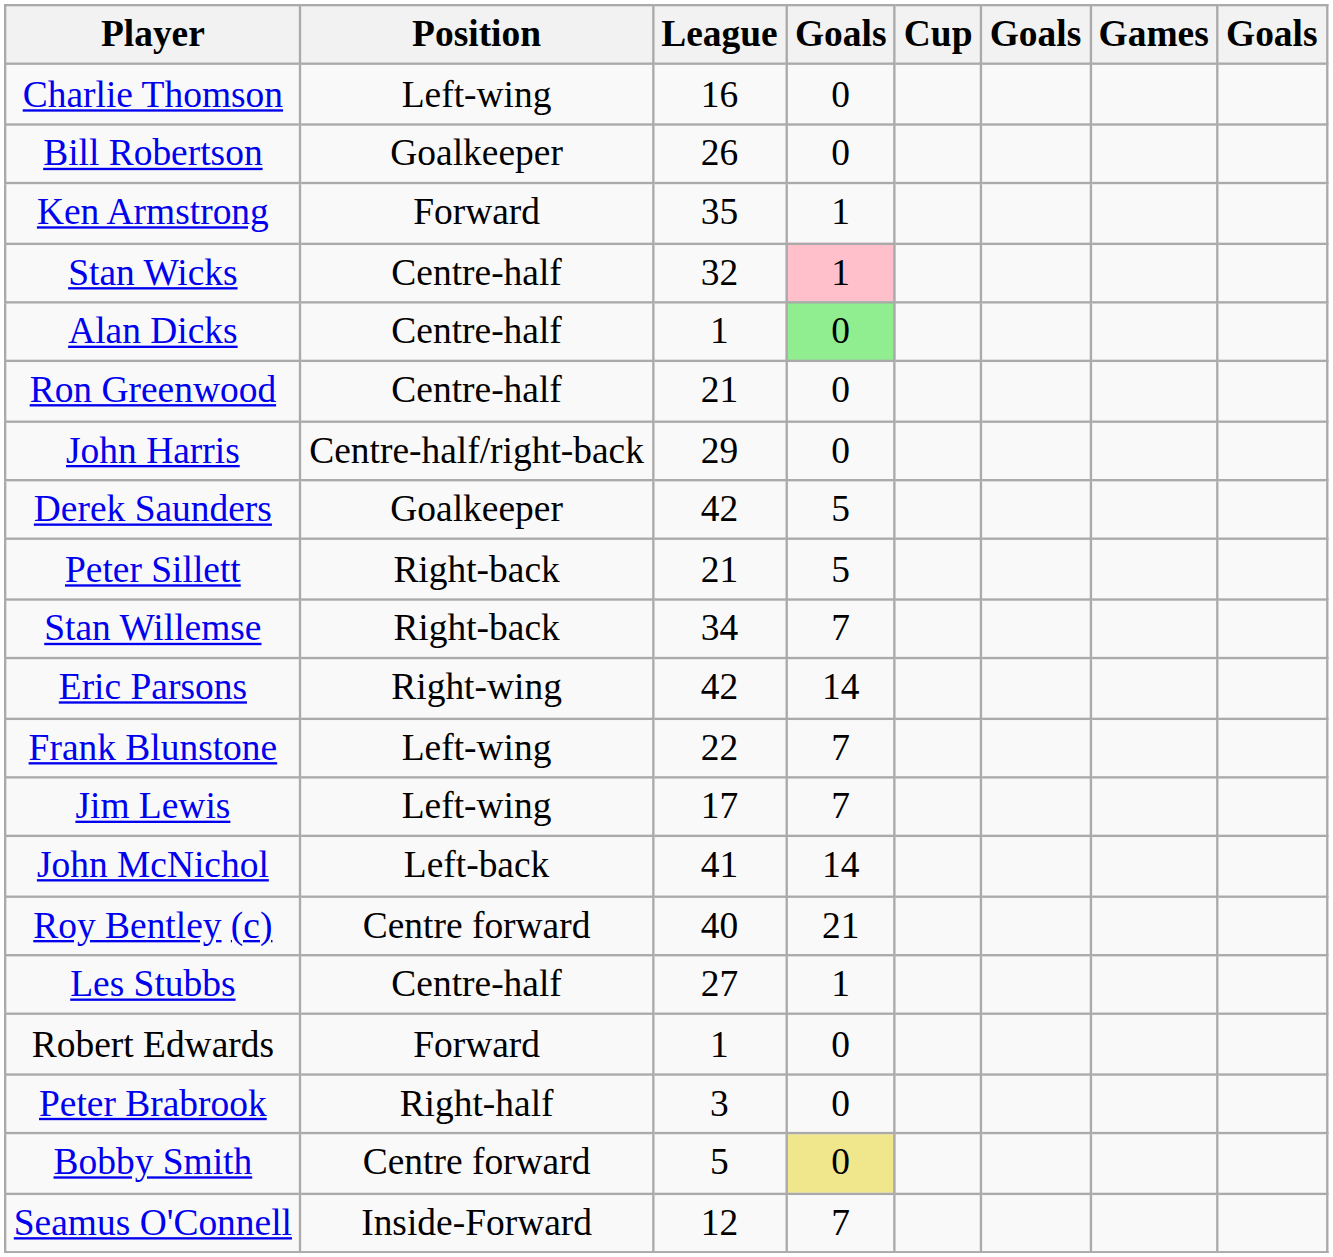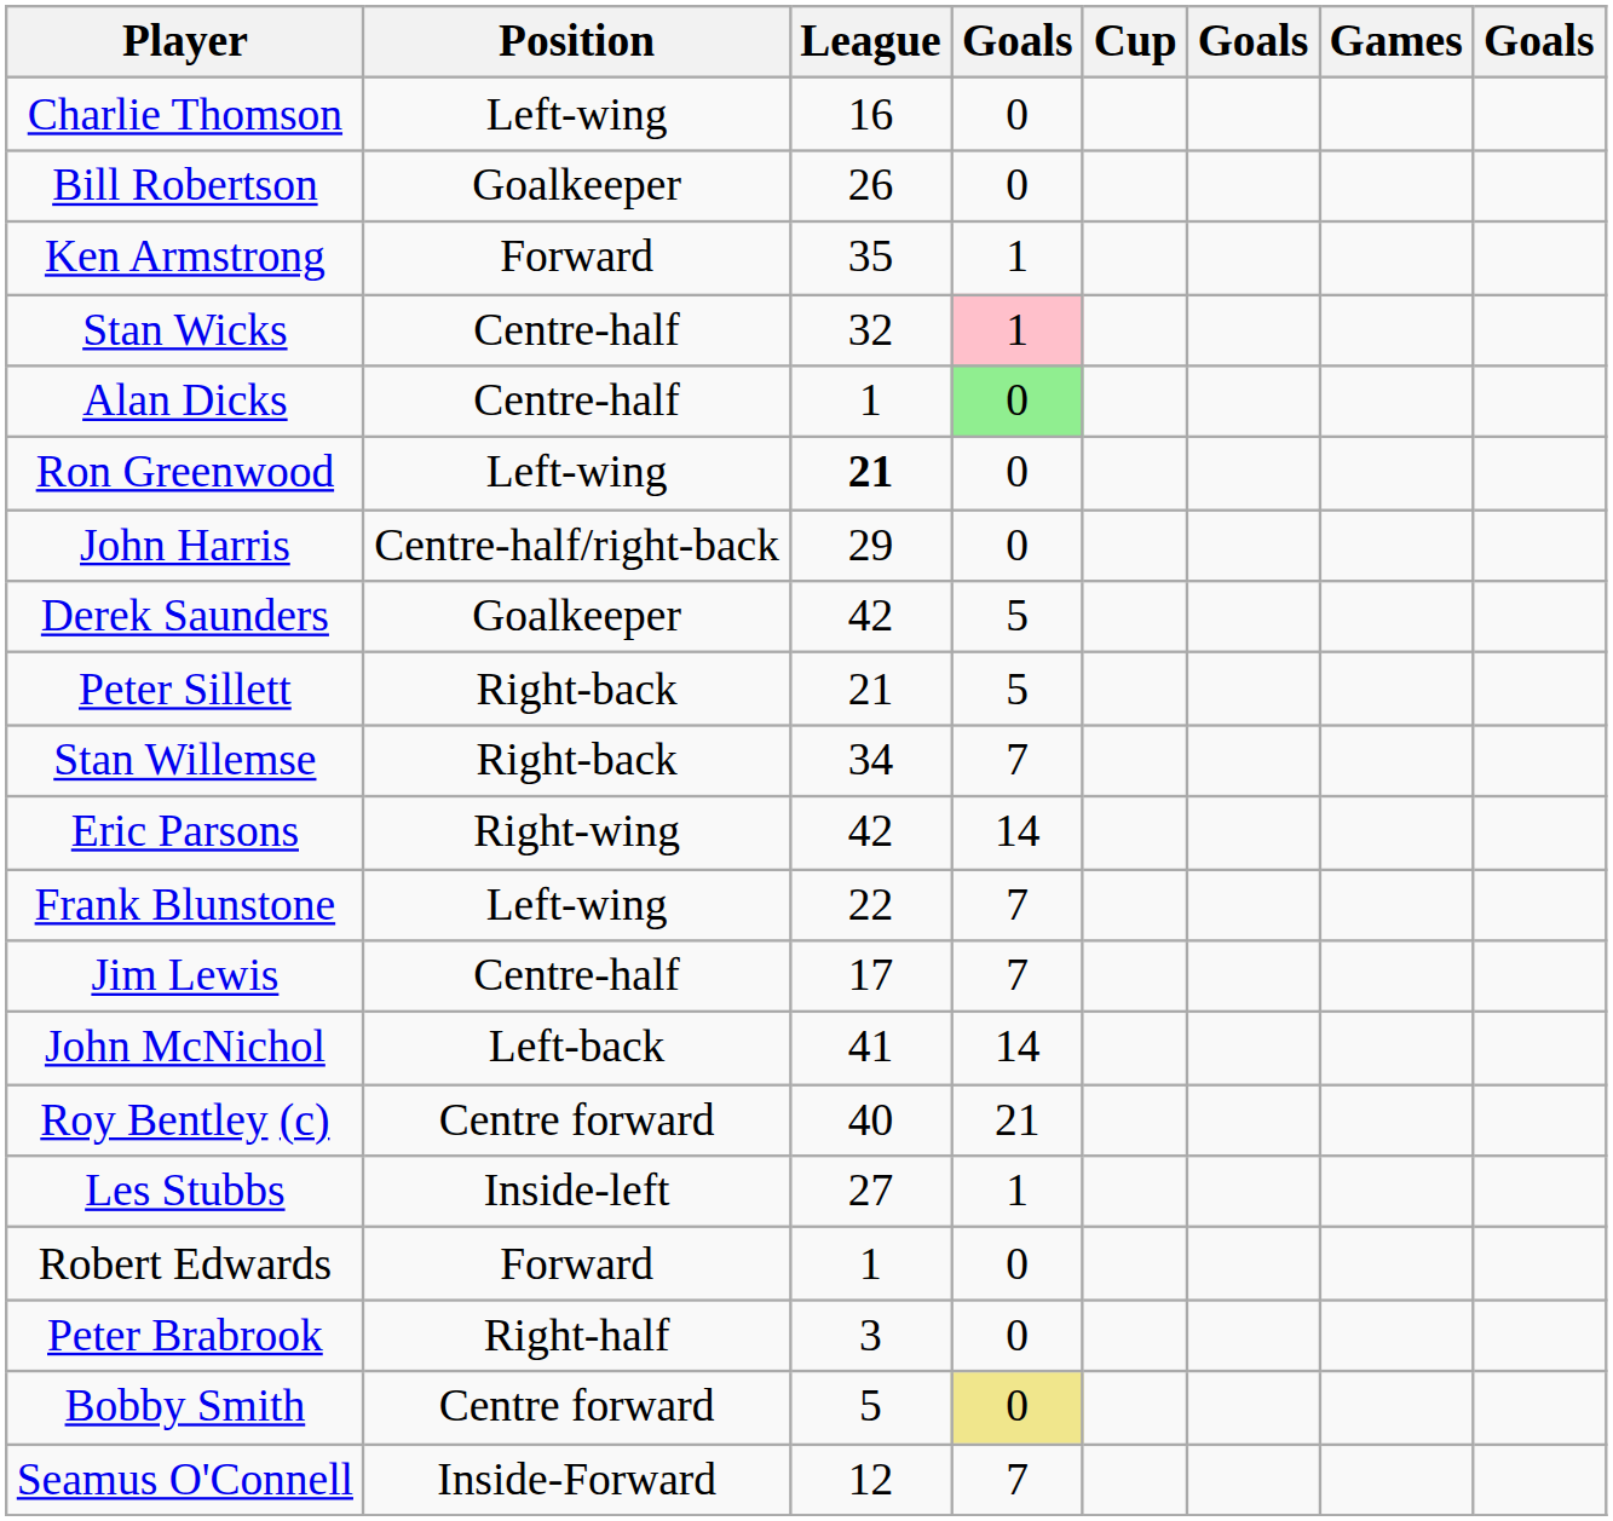Ron Greenwood | Position: Centre-half -> Left-wing
Ron Greenwood | League: normal -> bold
Jim Lewis | Position: Left-wing -> Centre-half
Les Stubbs | Position: Centre-half -> Inside-left
